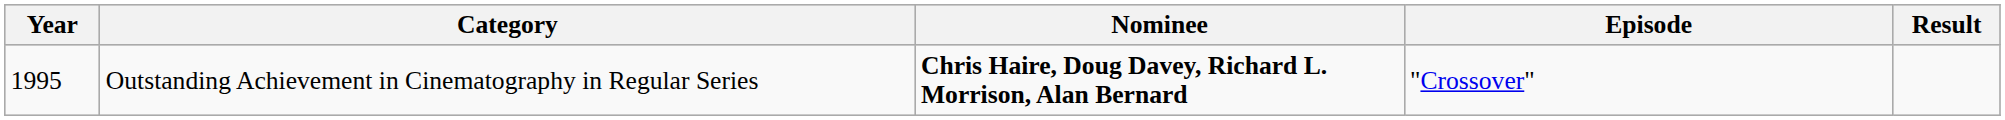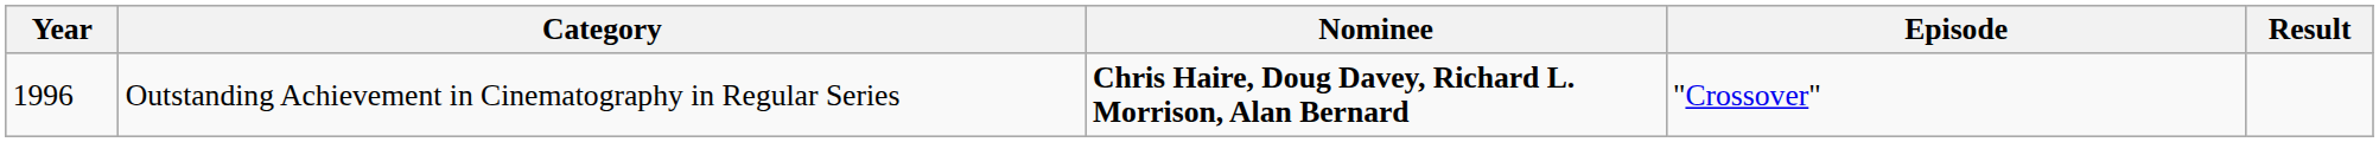Outstanding Achievement in Cinematography in Regular Series | Year: 1995 -> 1996
